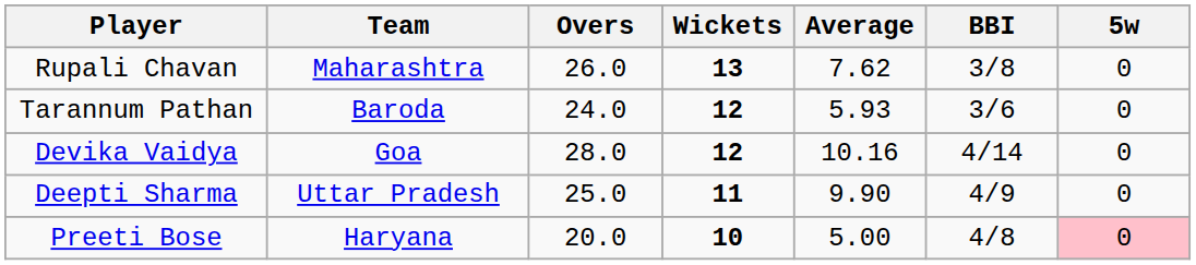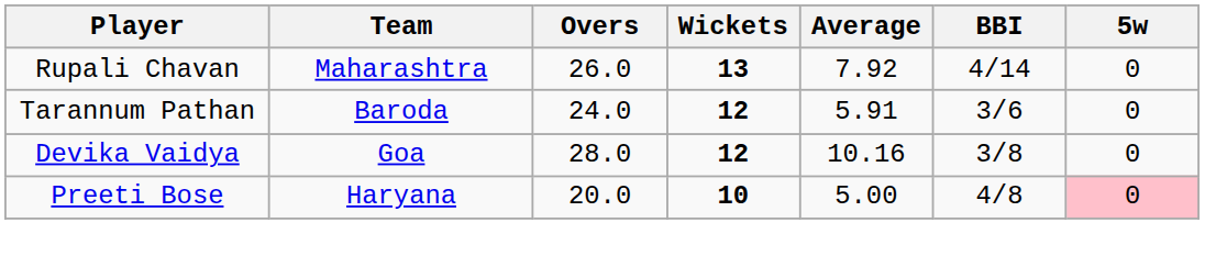Rupali Chavan | Average: 7.62 -> 7.92
Rupali Chavan | BBI: 3/8 -> 4/14
Tarannum Pathan | Average: 5.93 -> 5.91
Devika Vaidya | BBI: 4/14 -> 3/8
- row: Deepti Sharma | Uttar Pradesh | 25.0 | 11 | 9.90 | 4/9 | 0
